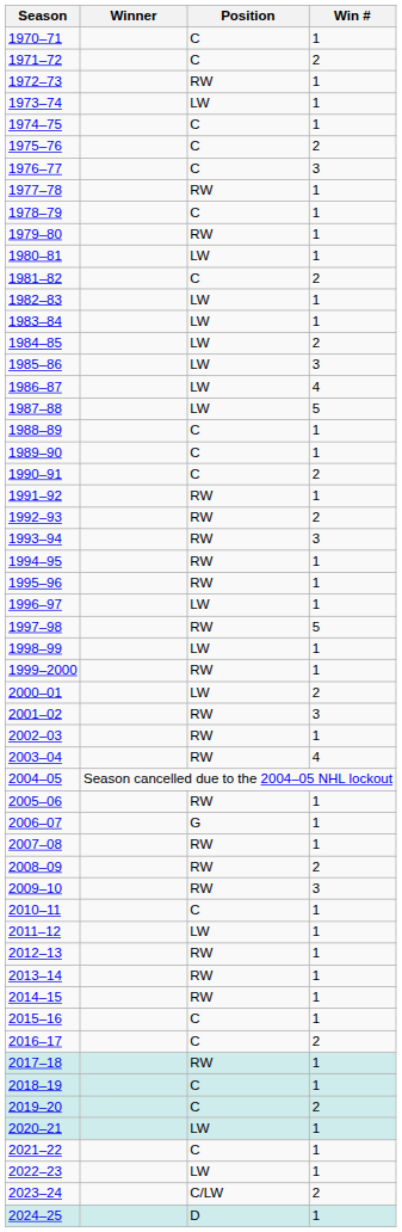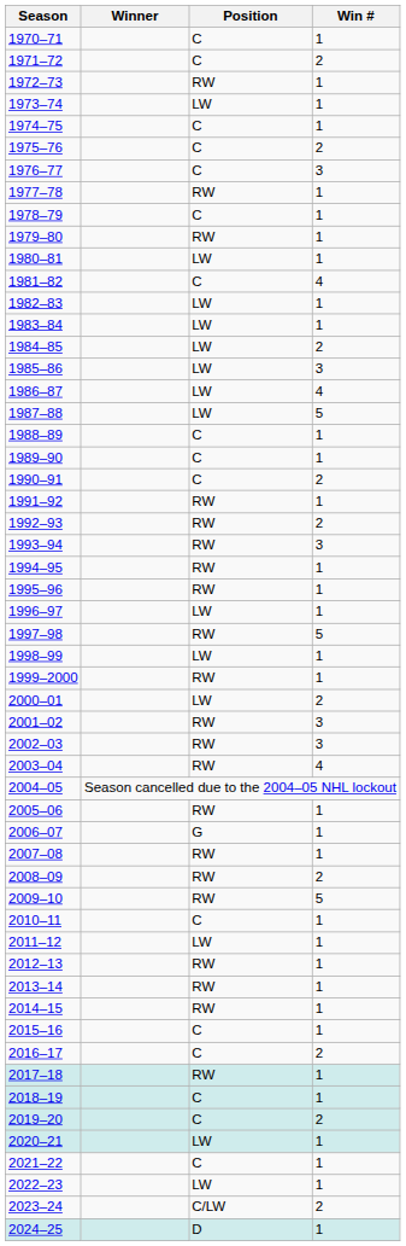1981–82 | Win #: 2 -> 4
2002–03 | Win #: 1 -> 3
2009–10 | Win #: 3 -> 5
